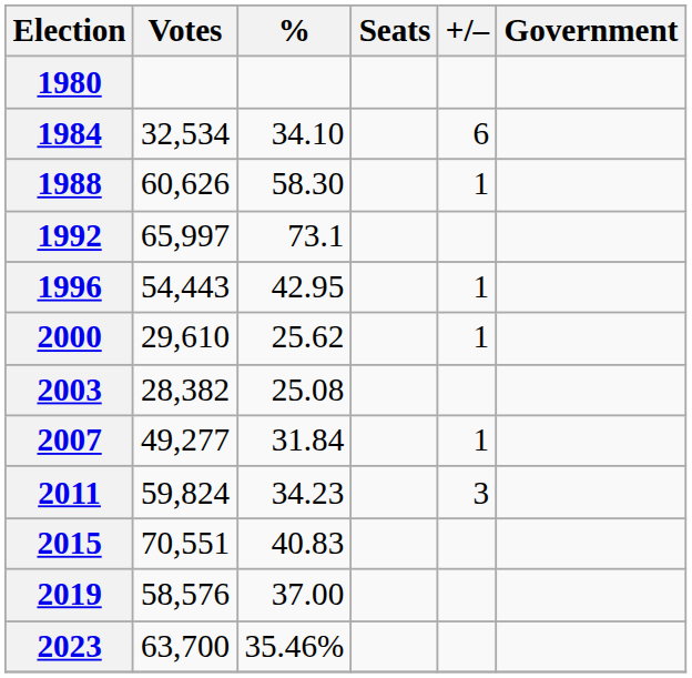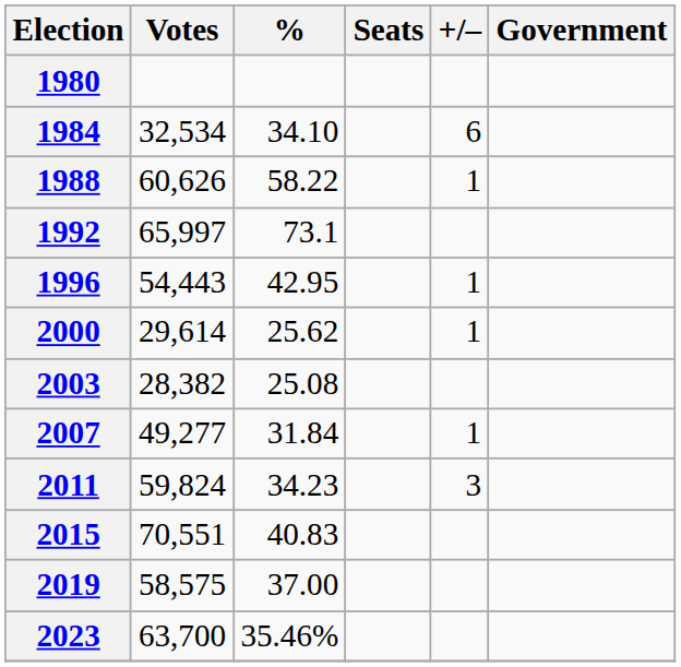1988 | %: 58.30 -> 58.22
2000 | Votes: 29,610 -> 29,614
2019 | Votes: 58,576 -> 58,575
